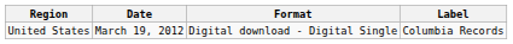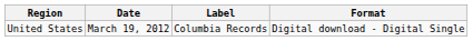columns swapped: Format <-> Label
